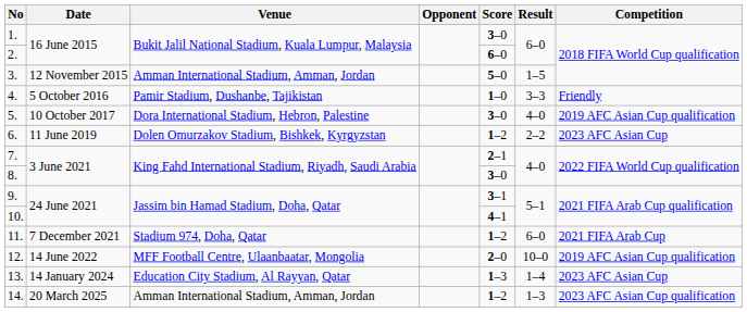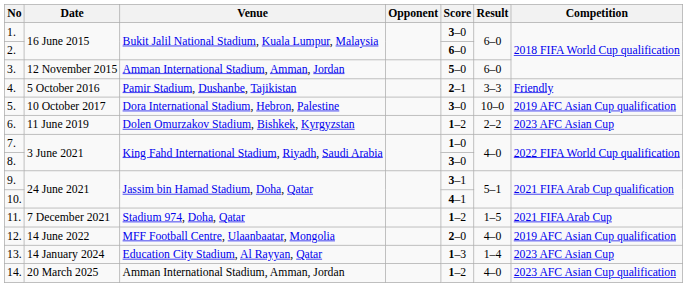3. | Result: 1–5 -> 6–0
4. | Score: 1–0 -> 2–1
5. | Result: 4–0 -> 10–0
7. | Score: 2–1 -> 1–0
11. | Result: 6–0 -> 1–5
12. | Result: 10–0 -> 4–0
14. | Result: 1–3 -> 4–0
